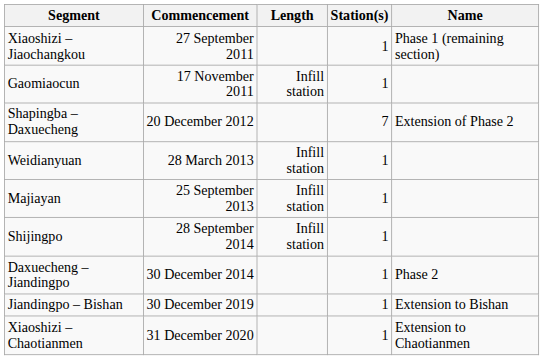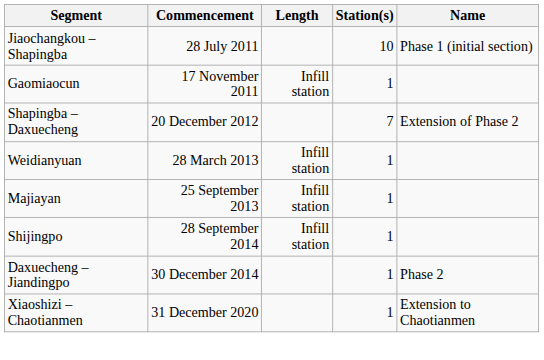+ row: Jiaochangkou – Shapingba | 28 July 2011 | 10 | Phase 1 (initial section)
- row: Xiaoshizi – Jiaochangkou | 27 September 2011 | 1 | Phase 1 (remaining section)
- row: Jiandingpo – Bishan | 30 December 2019 | 1 | Extension to Bishan
